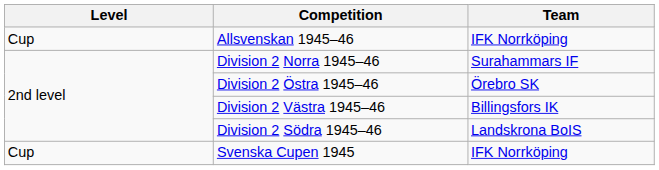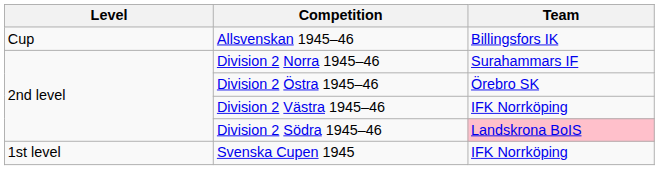Allsvenskan 1945–46 | Team: IFK Norrköping -> Billingsfors IK
Division 2 Västra 1945–46 | Team: Billingsfors IK -> IFK Norrköping
Division 2 Södra 1945–46 | Team: no background -> pink background
Svenska Cupen 1945 | Level: Cup -> 1st level
